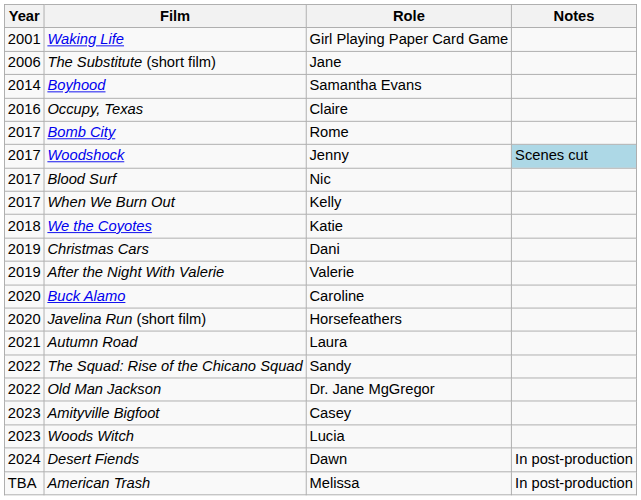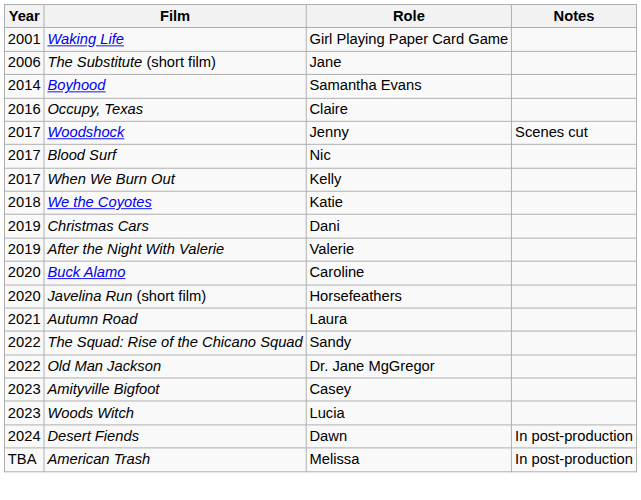- row: 2017 | Bomb City | Rome
Woodshock | Notes: lightblue background -> no background
